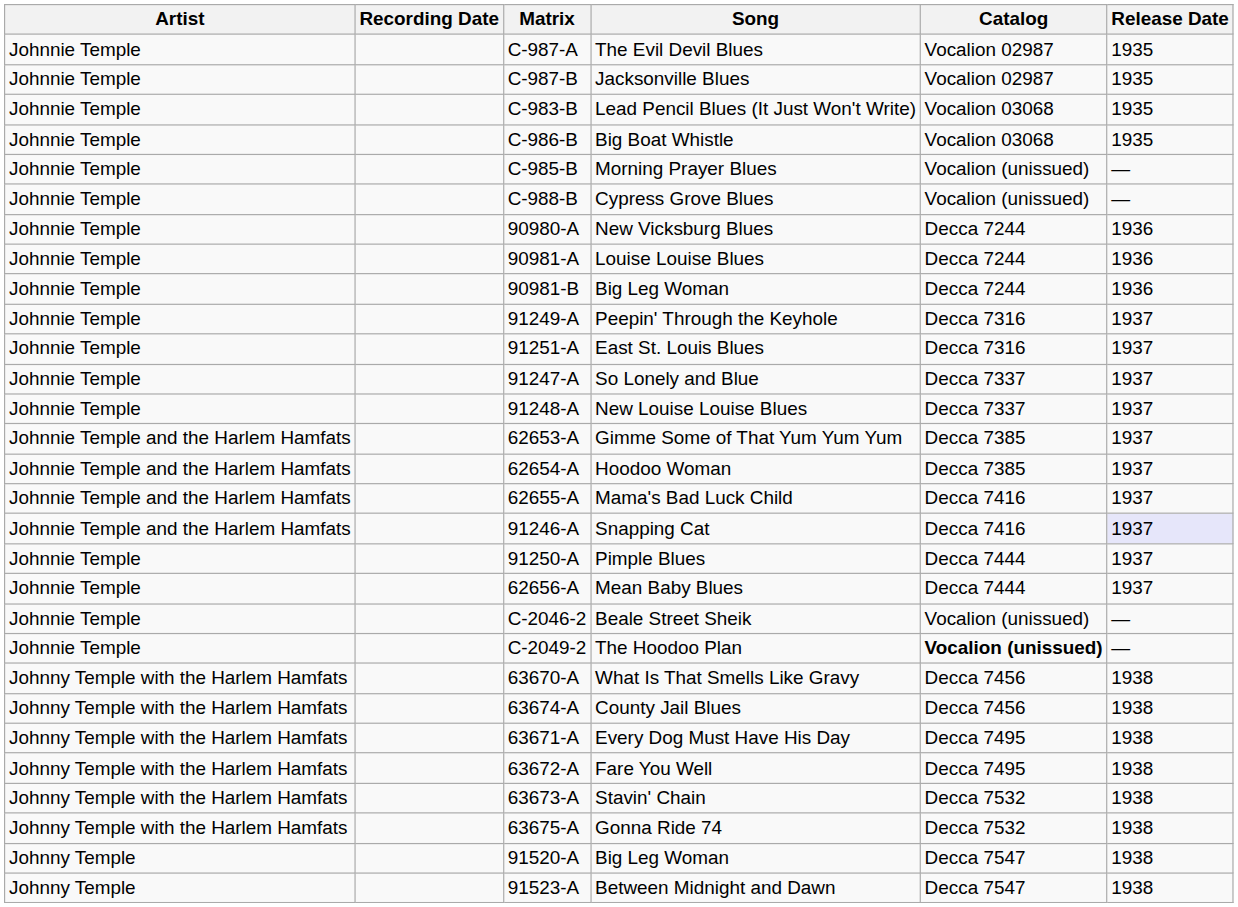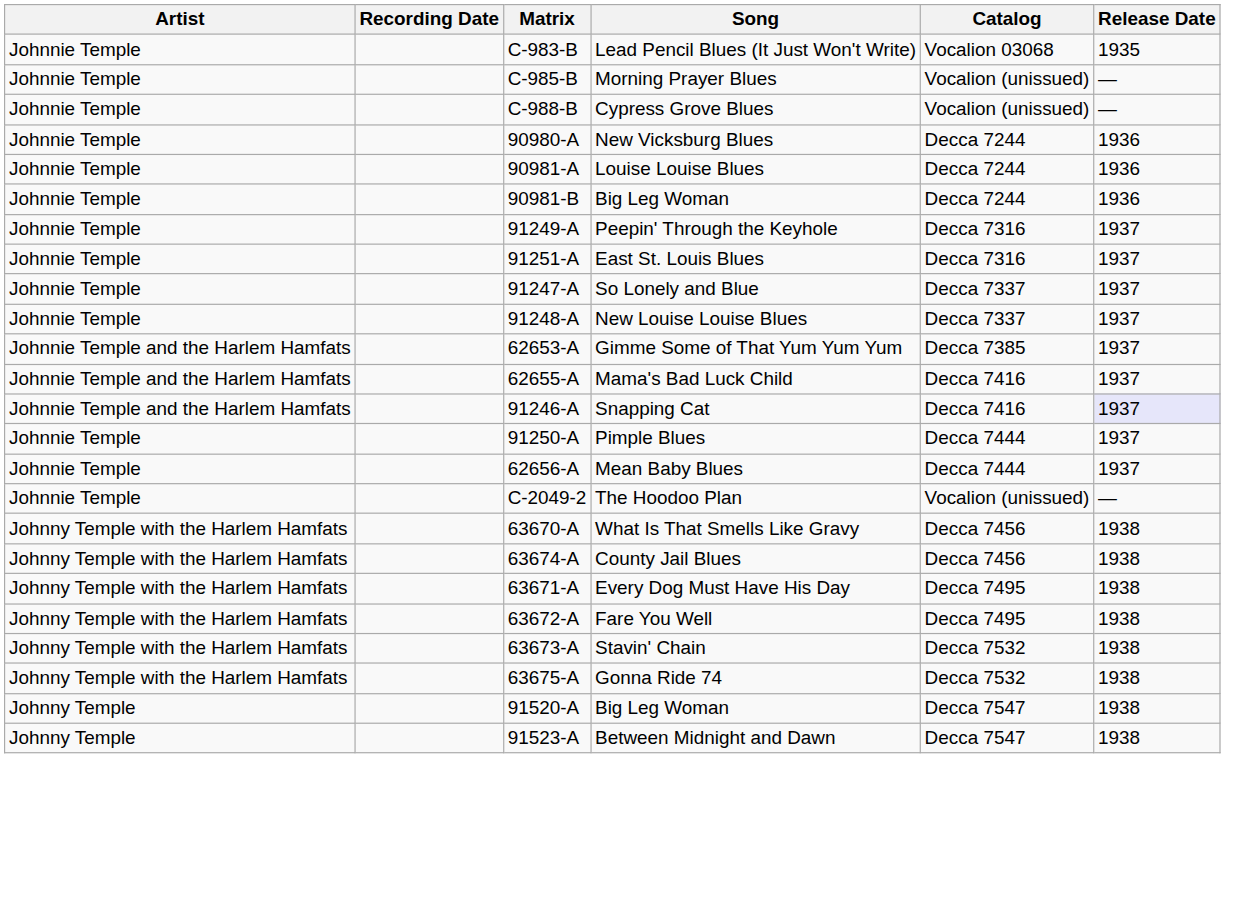- row: Johnnie Temple | C-987-A | The Evil Devil Blues | Vocalion 02987 | 1935
- row: Johnnie Temple | C-987-B | Jacksonville Blues | Vocalion 02987 | 1935
- row: Johnnie Temple | C-986-B | Big Boat Whistle | Vocalion 03068 | 1935
- row: Johnnie Temple and the Harlem Hamfats | 62654-A | Hoodoo Woman | Decca 7385 | 1937
- row: Johnnie Temple | C-2046-2 | Beale Street Sheik | Vocalion (unissued) | —
The Hoodoo Plan | Catalog: bold -> normal
